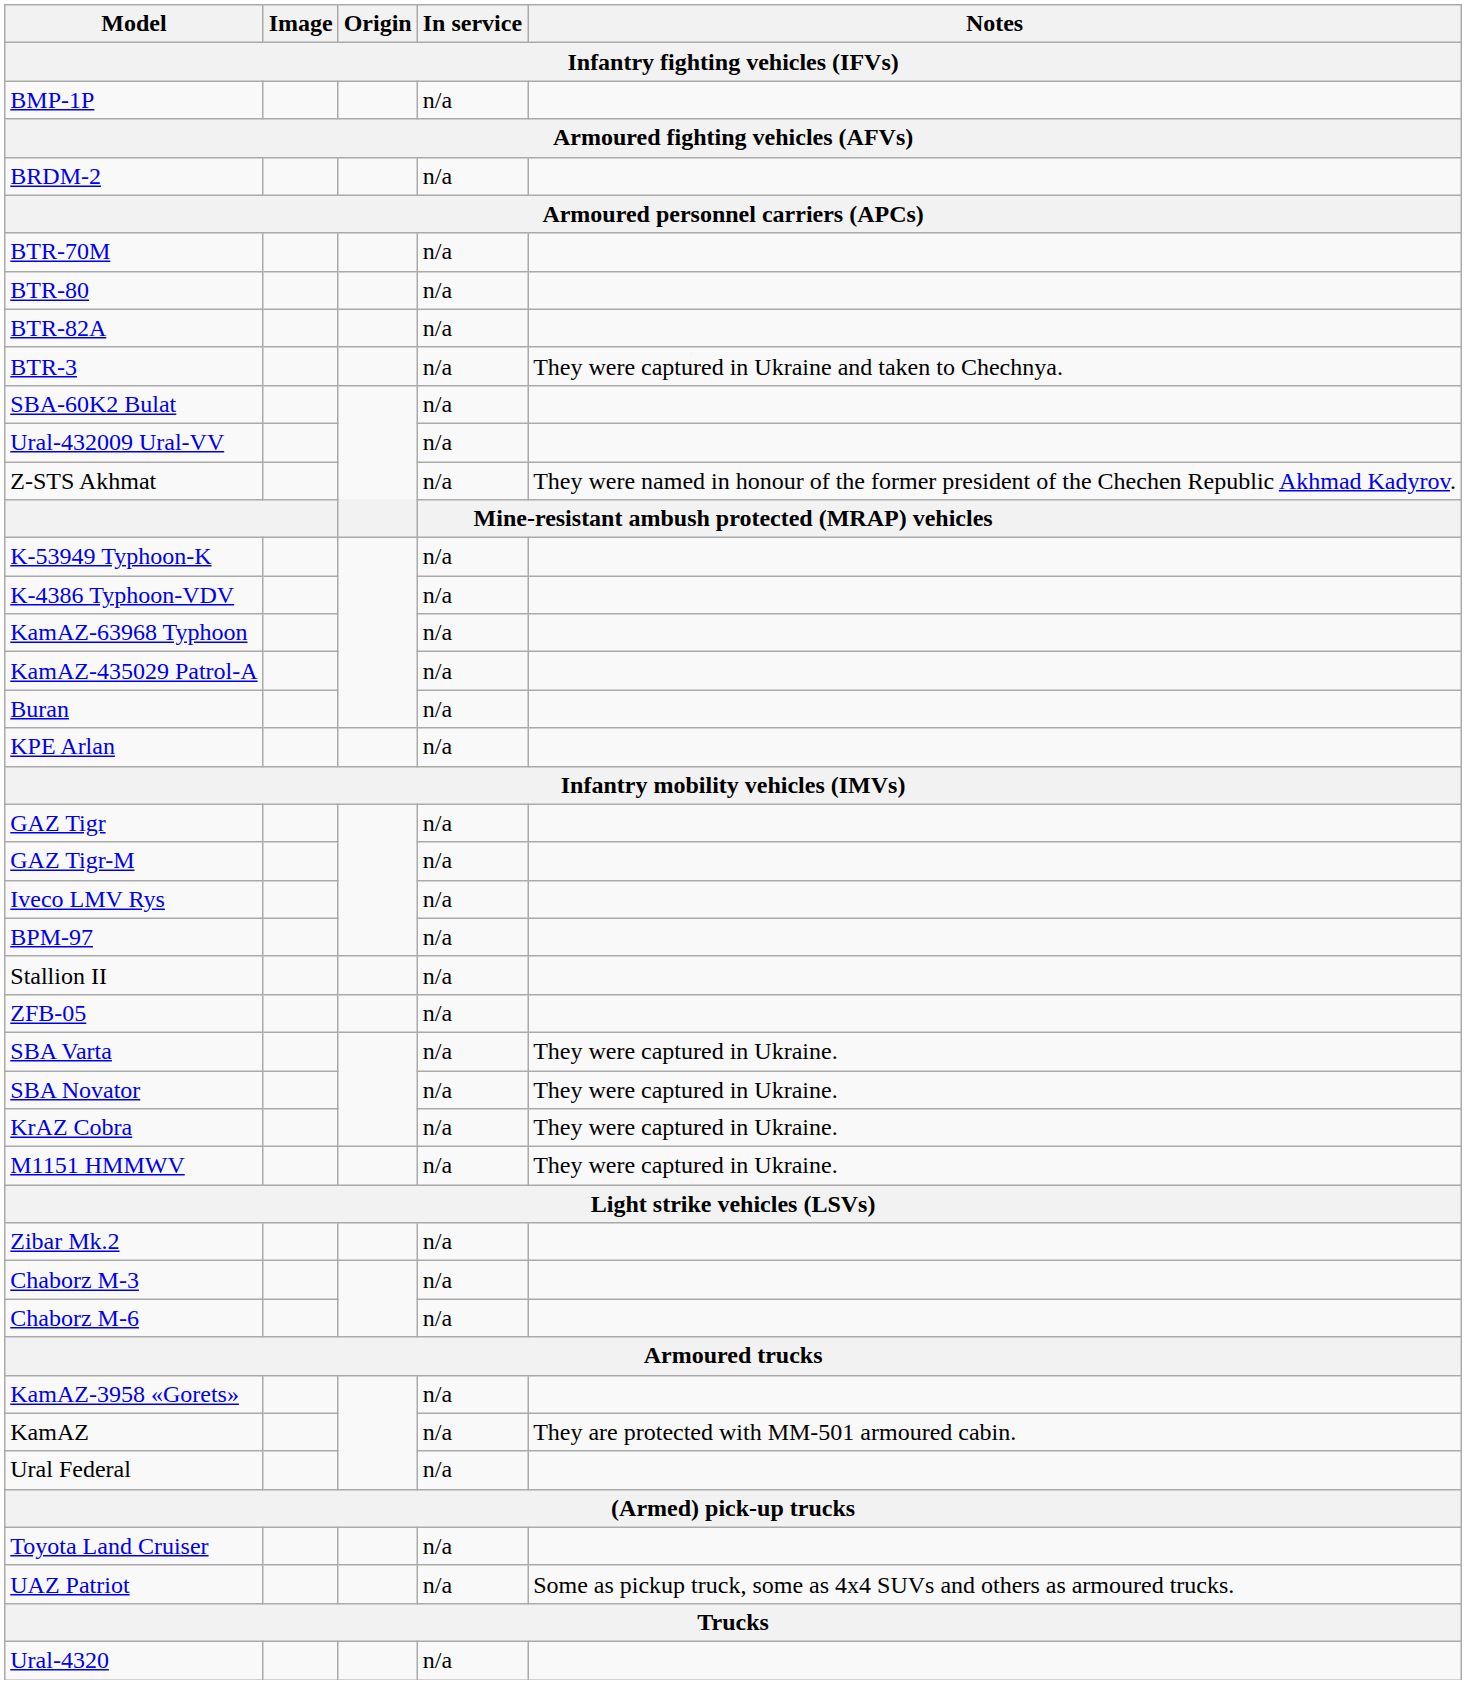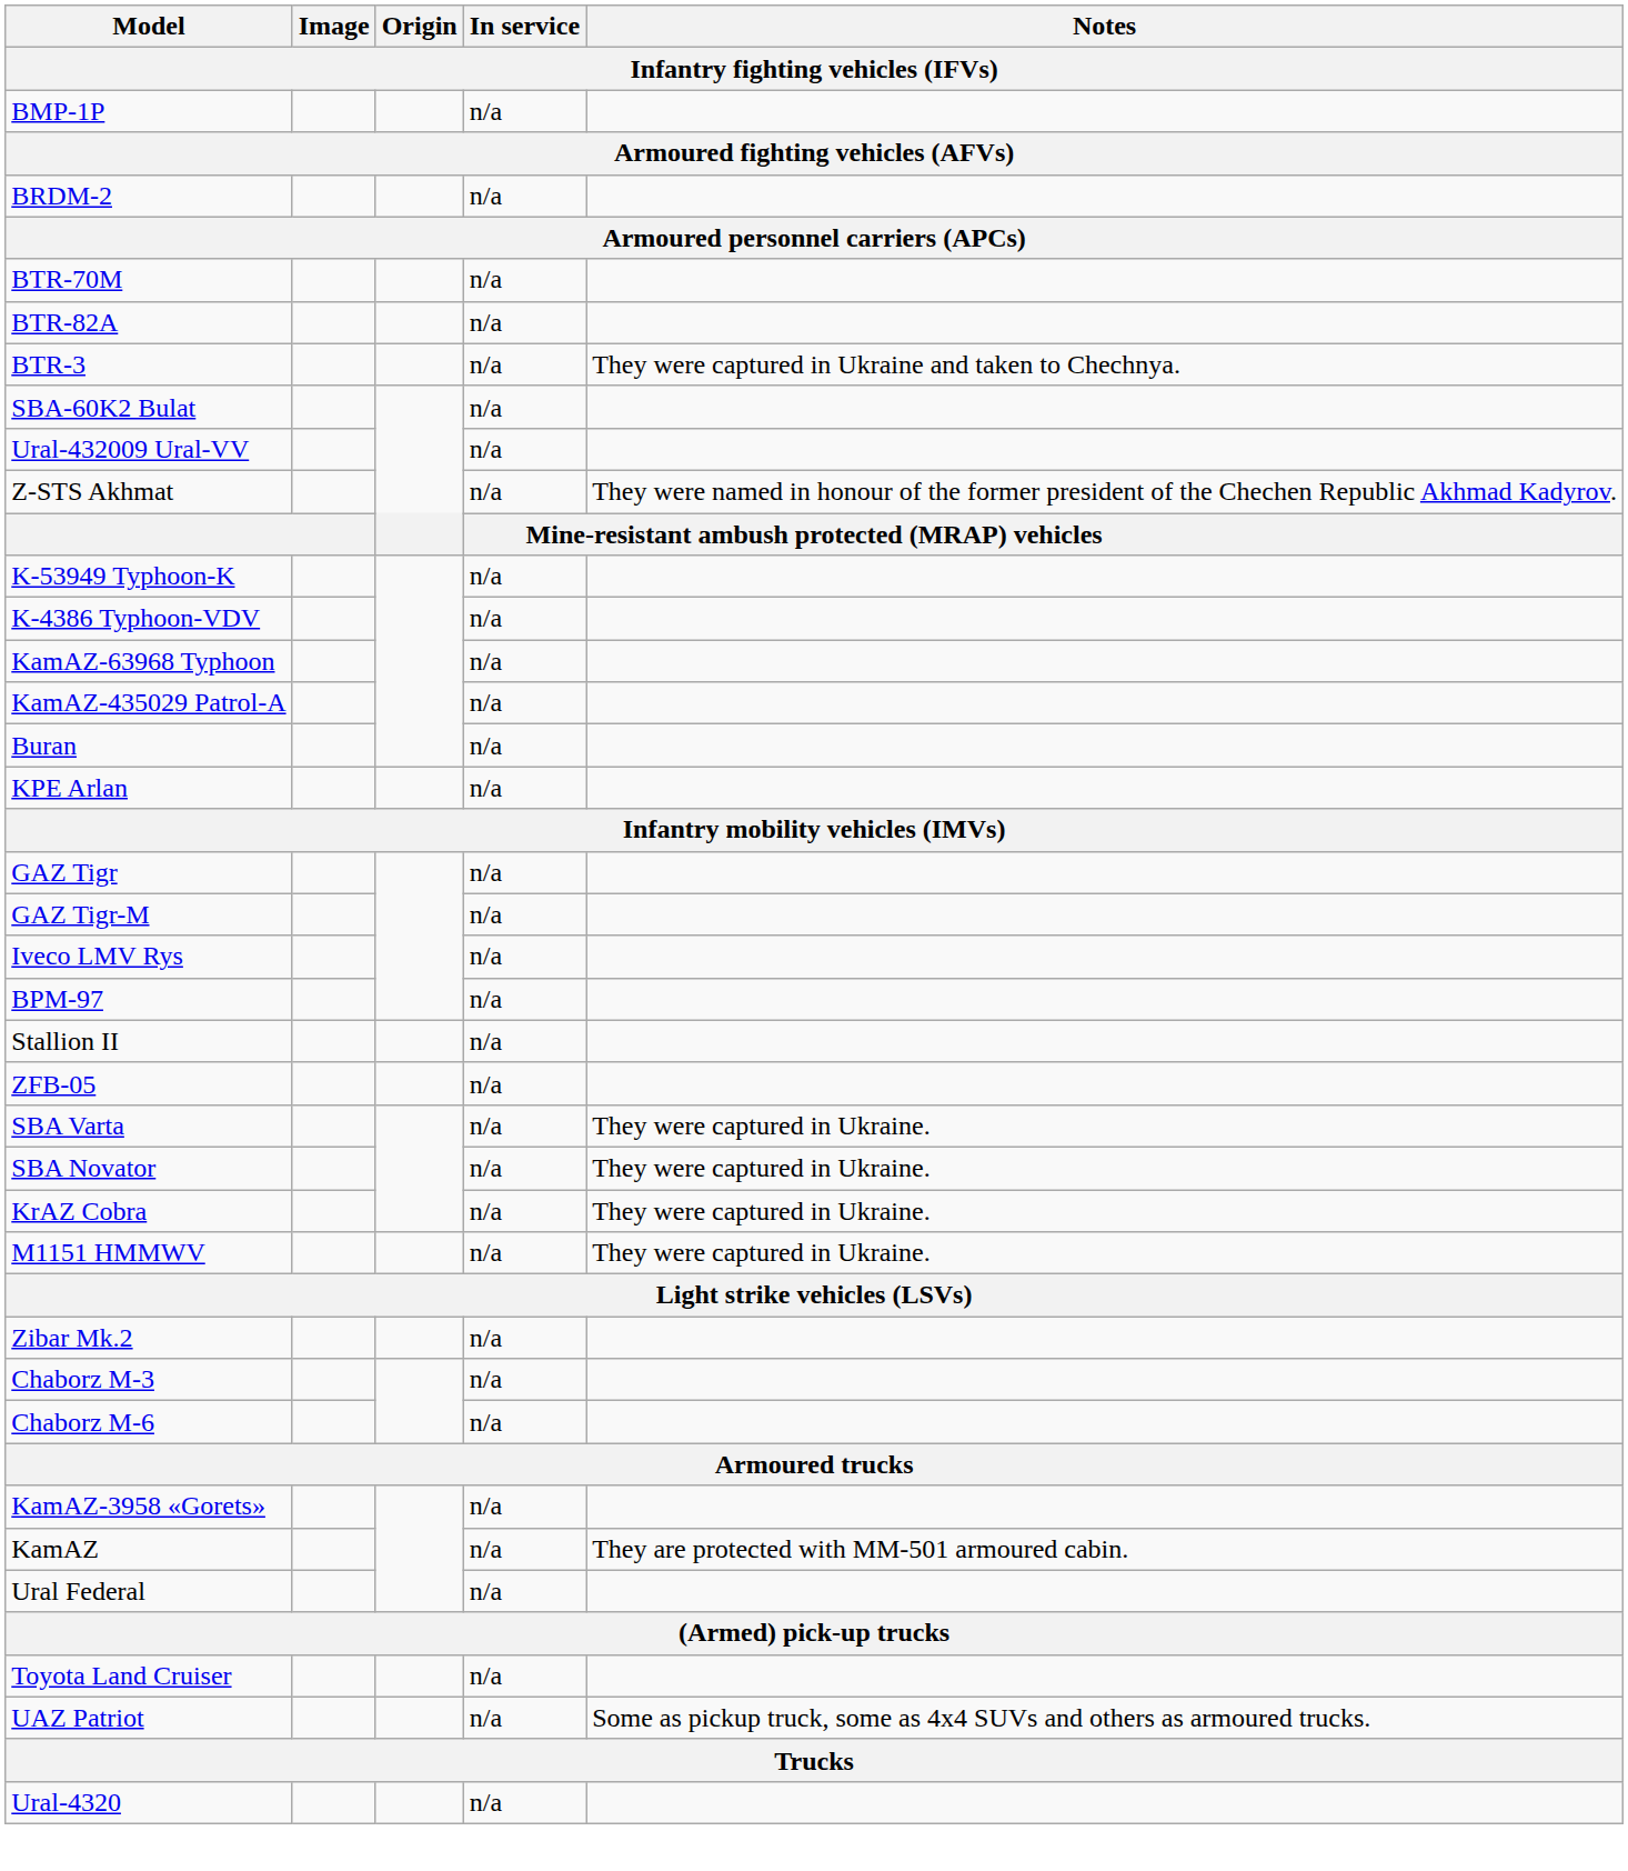- row: BTR-80 | n/a
